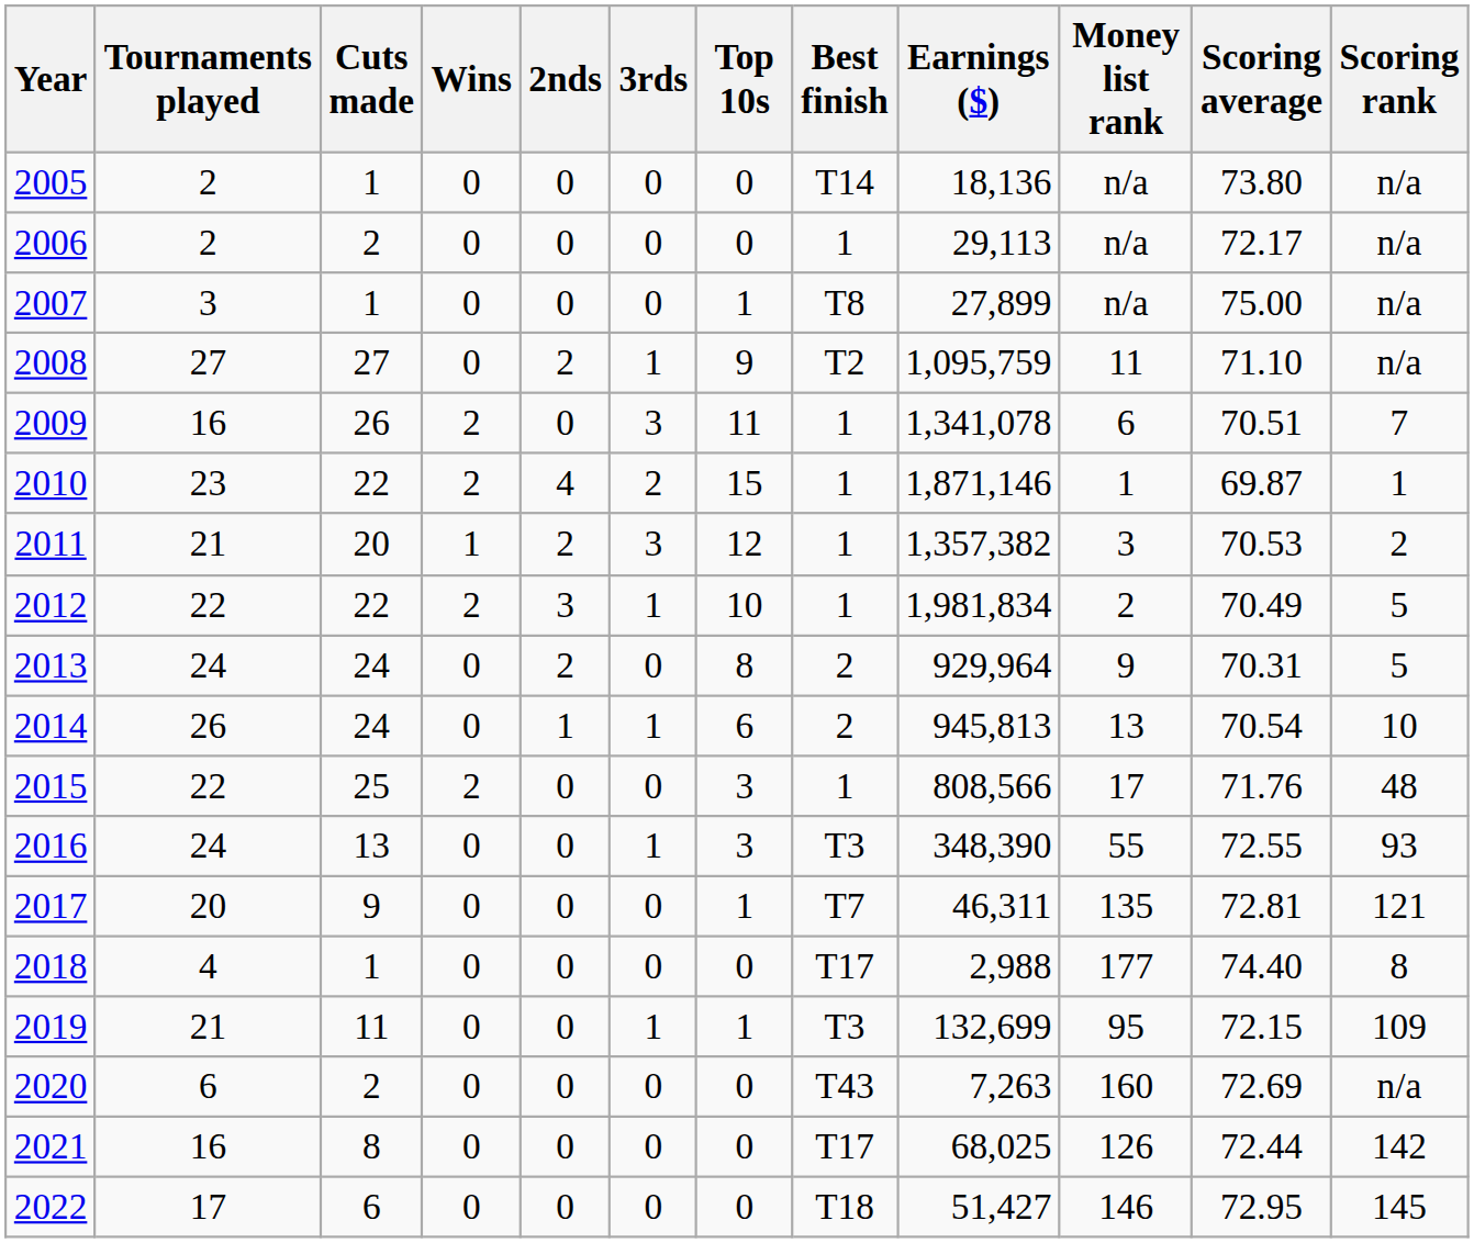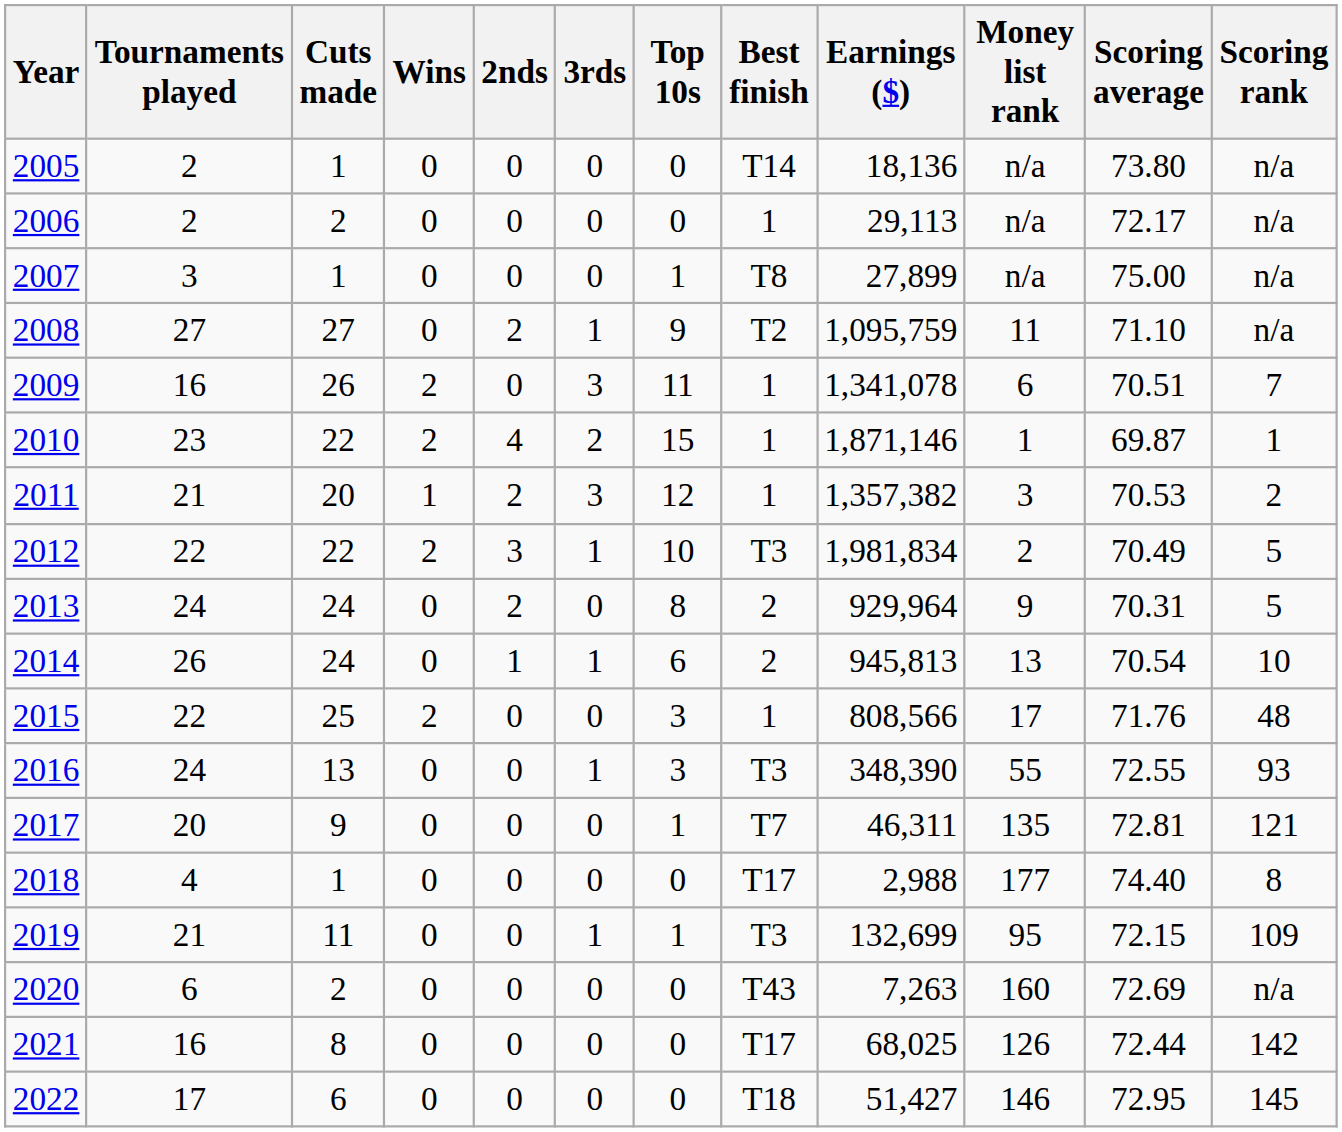2012 | Best finish: 1 -> T3
